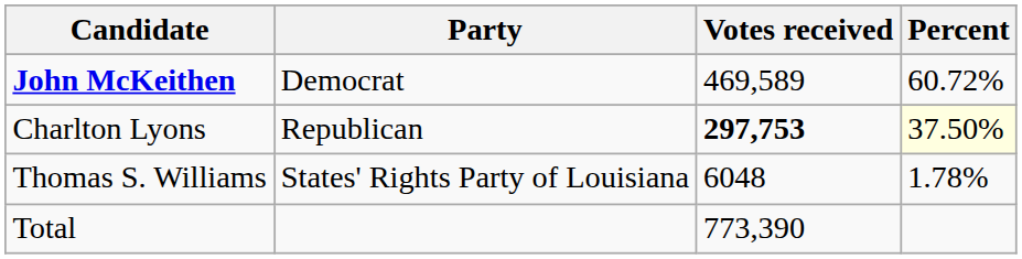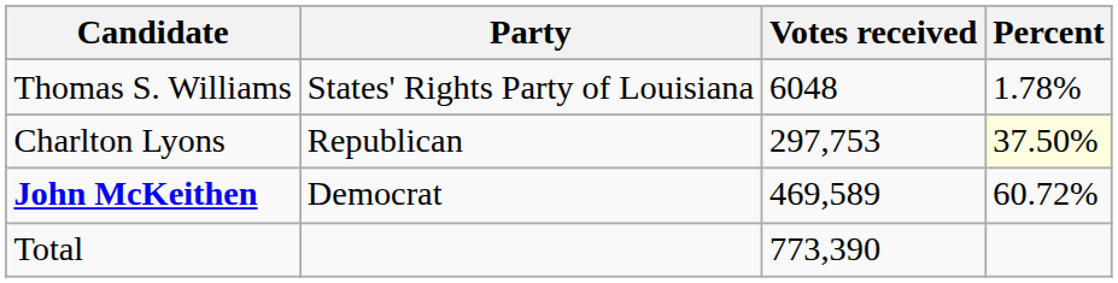rows swapped: John McKeithen <-> Thomas S. Williams
Charlton Lyons | Votes received: bold -> normal
